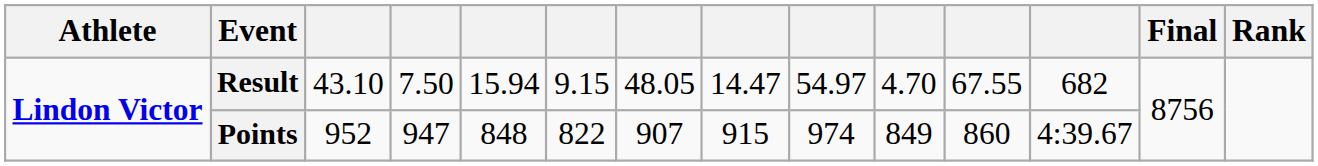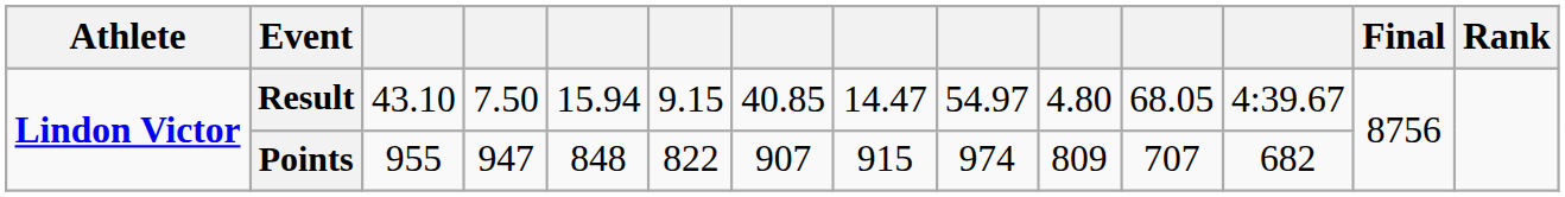Result | column 7: 48.05 -> 40.85
Result | column 10: 4.70 -> 4.80
Result | column 11: 67.55 -> 68.05
Result | column 12: 682 -> 4:39.67
Points | column 3: 952 -> 955
Points | column 10: 849 -> 809
Points | column 11: 860 -> 707
Points | column 12: 4:39.67 -> 682
